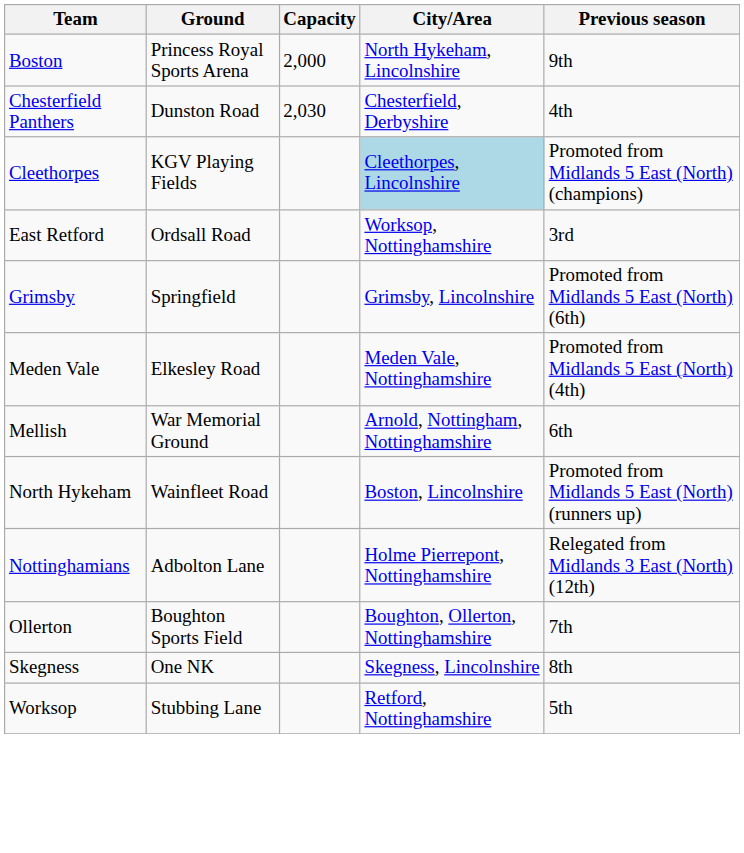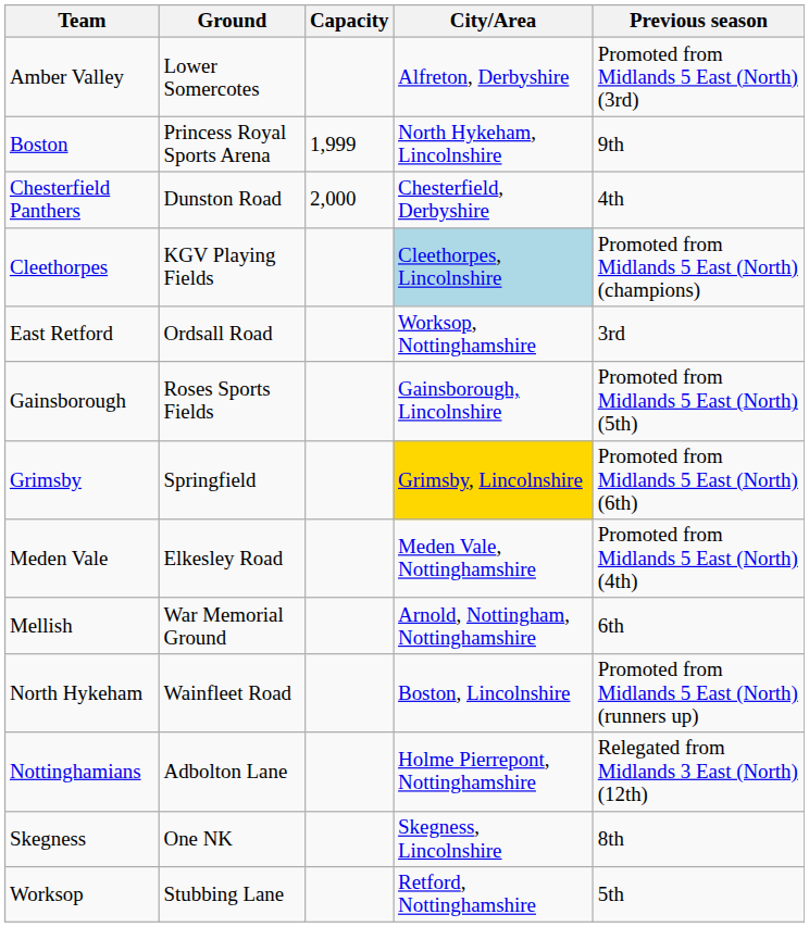+ row: Amber Valley | Lower Somercotes | Alfreton, Derbyshire | Promoted from Midlands 5 East (North) (3rd)
Boston | Capacity: 2,000 -> 1,999
Chesterfield Panthers | Capacity: 2,030 -> 2,000
+ row: Gainsborough | Roses Sports Fields | Gainsborough, Lincolnshire | Promoted from Midlands 5 East (North) (5th)
Grimsby | City/Area: no background -> gold background
- row: Ollerton | Boughton Sports Field | Boughton, Ollerton, Nottinghamshire | 7th
